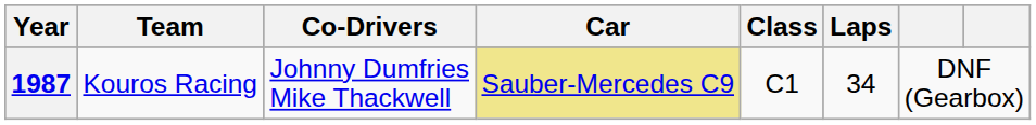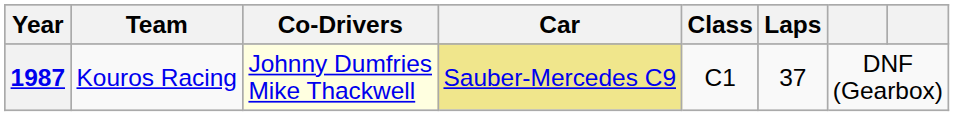1987 | Co-Drivers: no background -> lightyellow background
1987 | Laps: 34 -> 37
